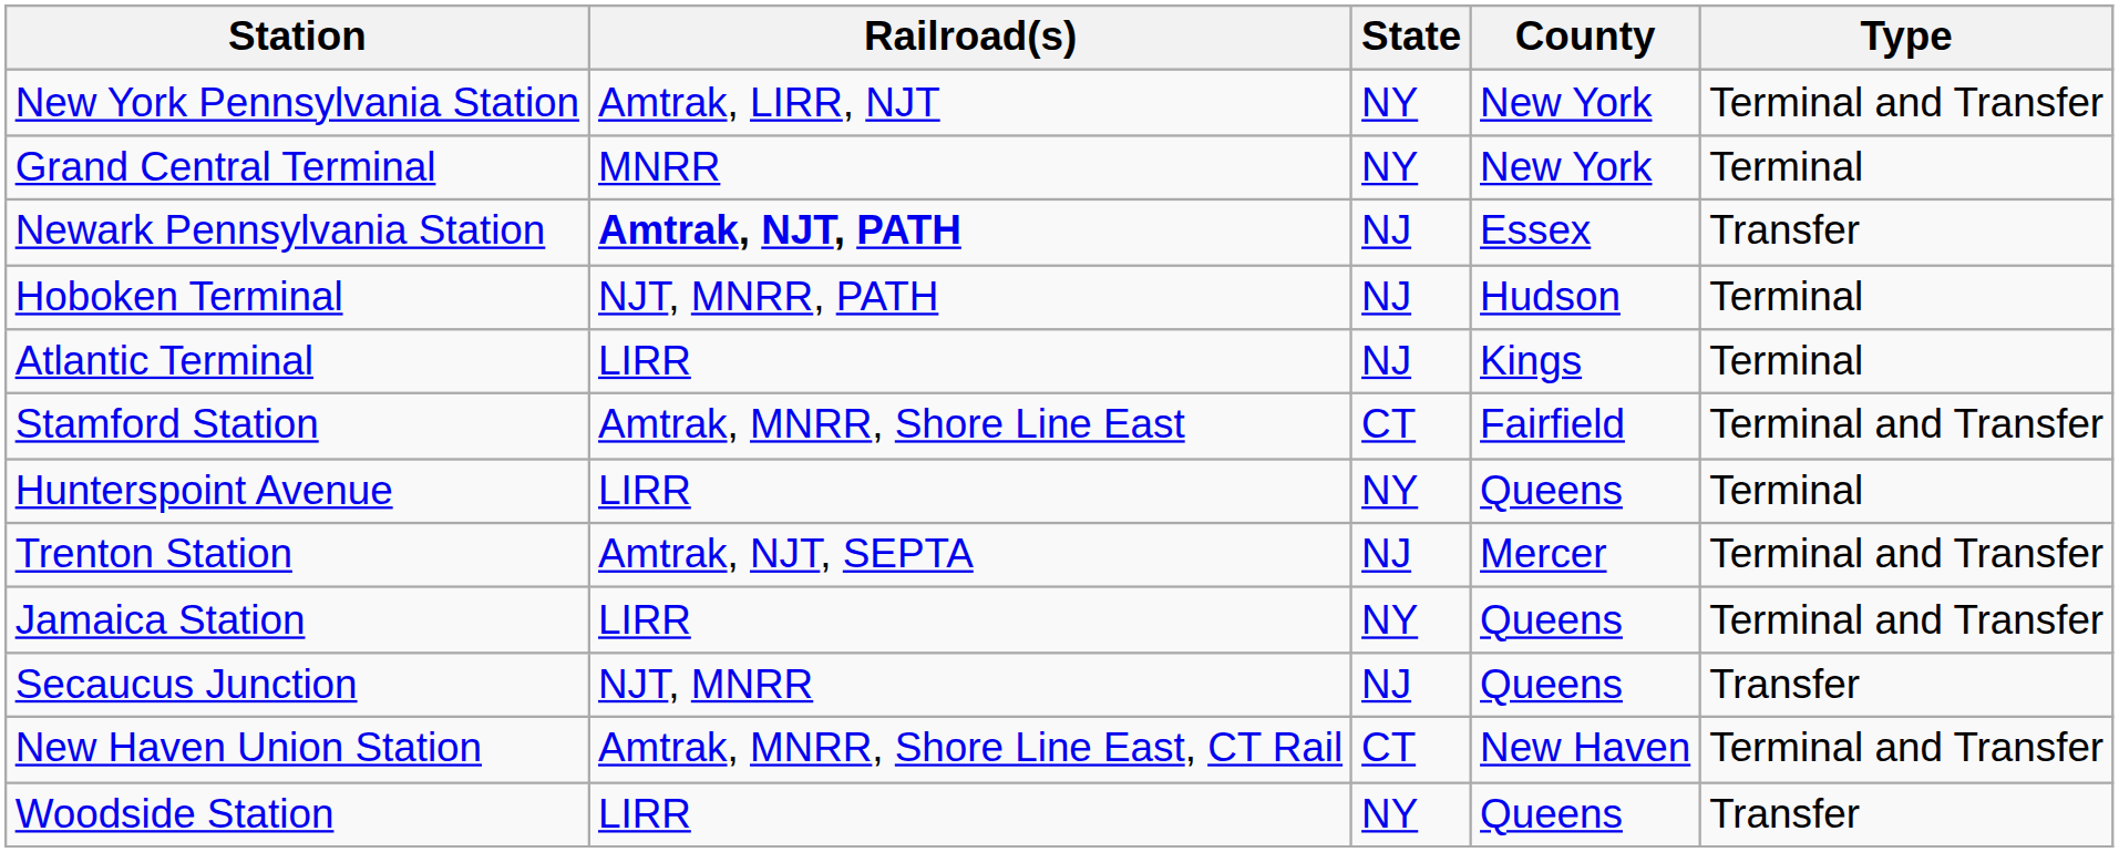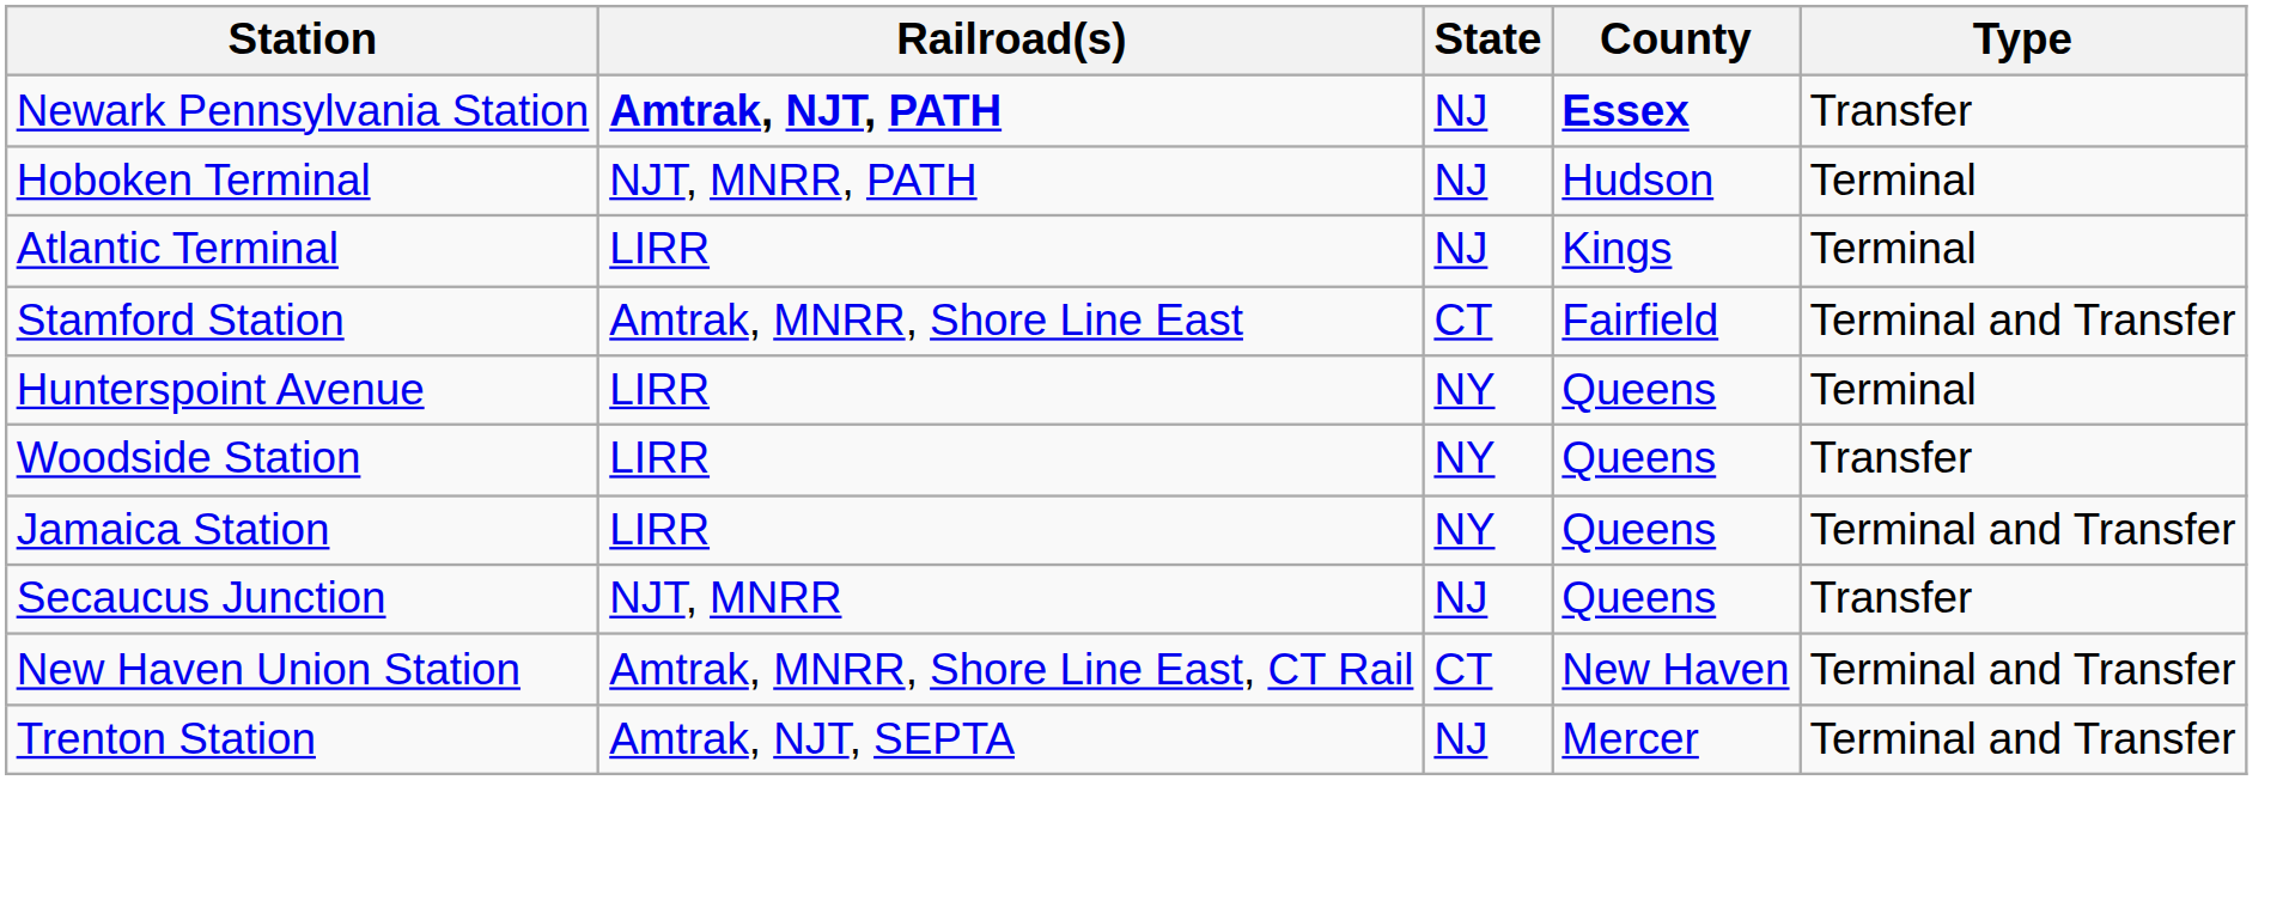- row: New York Pennsylvania Station | Amtrak, LIRR, NJT | NY | New York | Terminal and Transfer
- row: Grand Central Terminal | MNRR | NY | New York | Terminal
Newark Pennsylvania Station | County: normal -> bold
rows swapped: Woodside Station <-> Trenton Station
